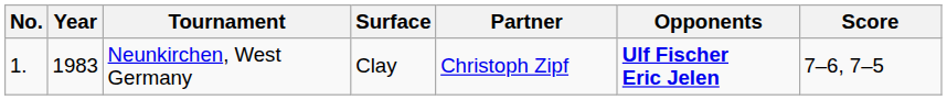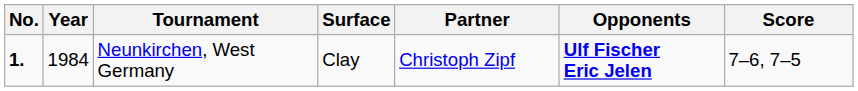Neunkirchen, West Germany | No.: normal -> bold
Neunkirchen, West Germany | Year: 1983 -> 1984
